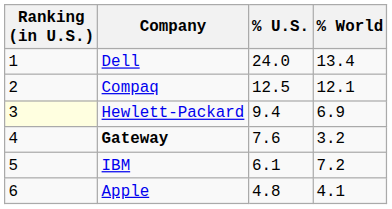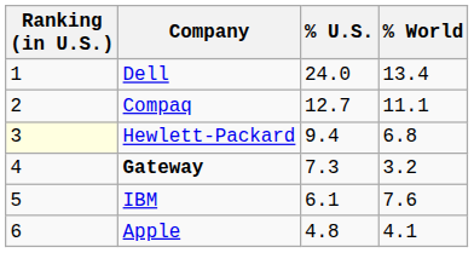Compaq | % U.S.: 12.5 -> 12.7
Compaq | % World: 12.1 -> 11.1
Hewlett-Packard | % World: 6.9 -> 6.8
Gateway | % U.S.: 7.6 -> 7.3
IBM | % World: 7.2 -> 7.6
